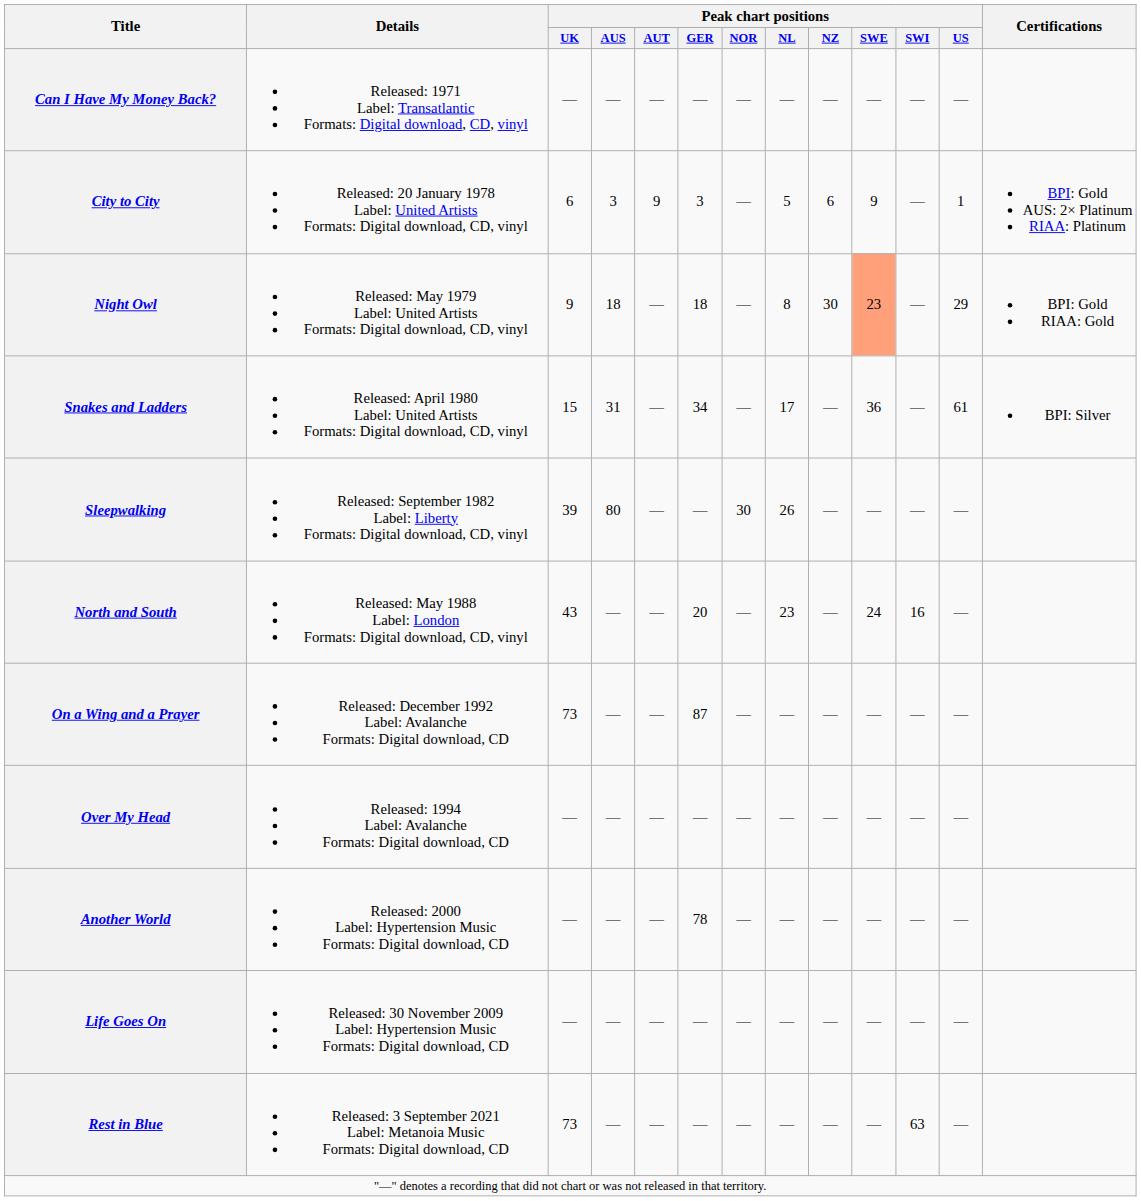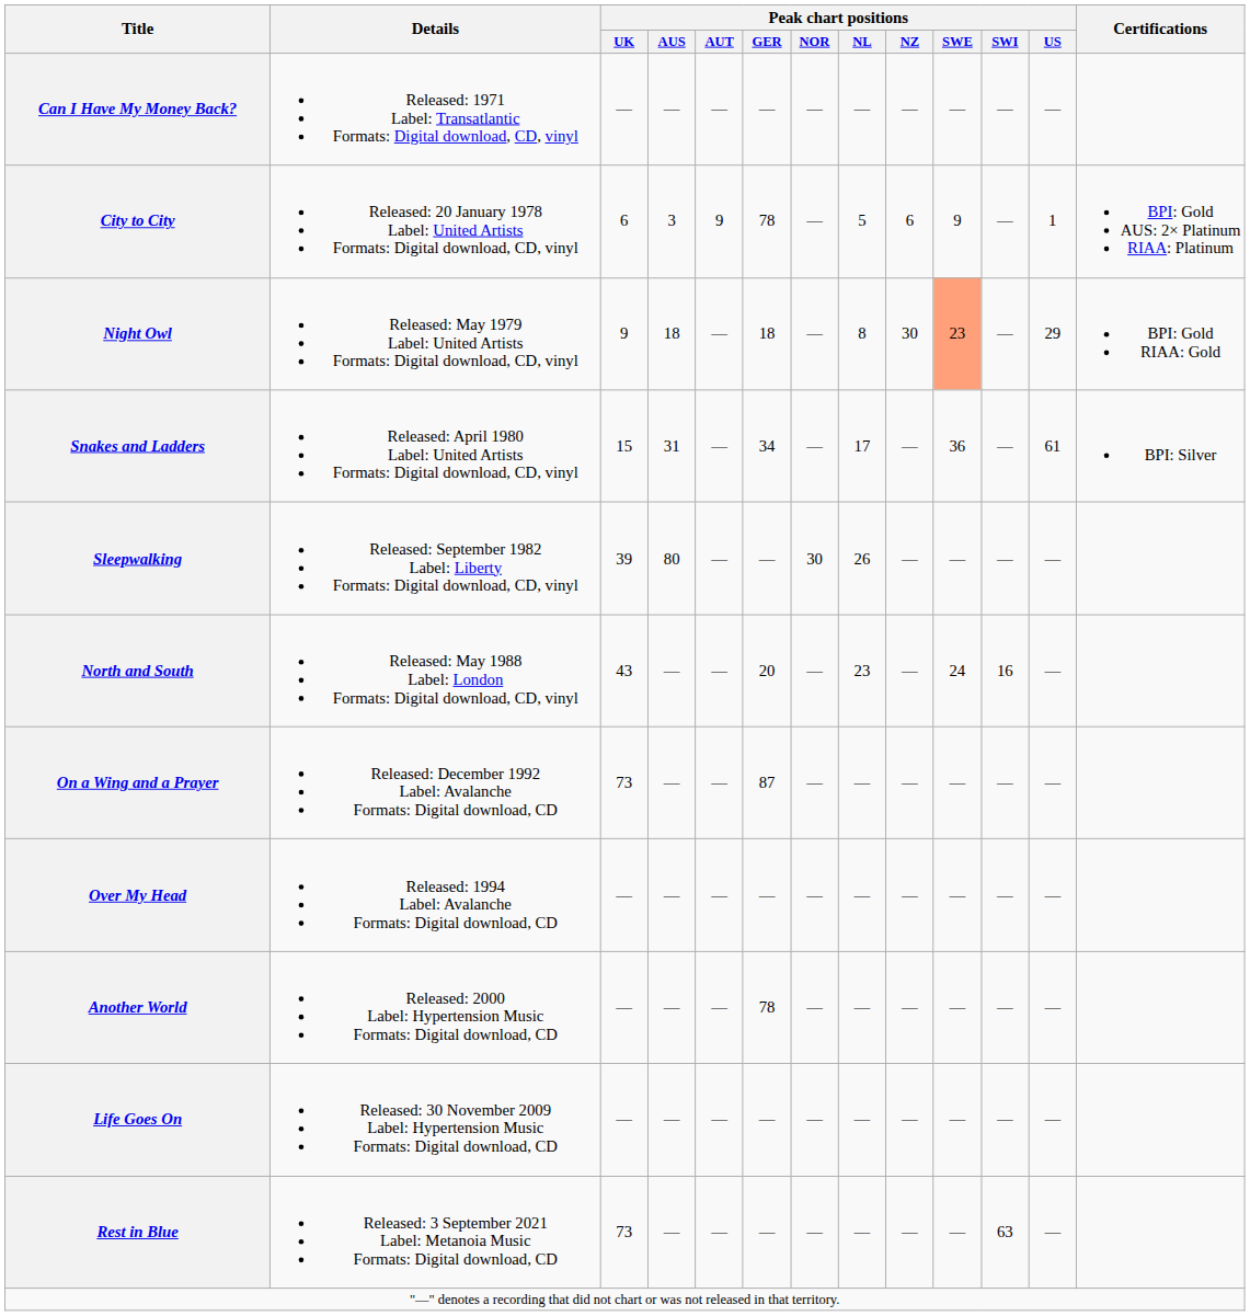City to City | Peak chart positions / GER: 3 -> 78
